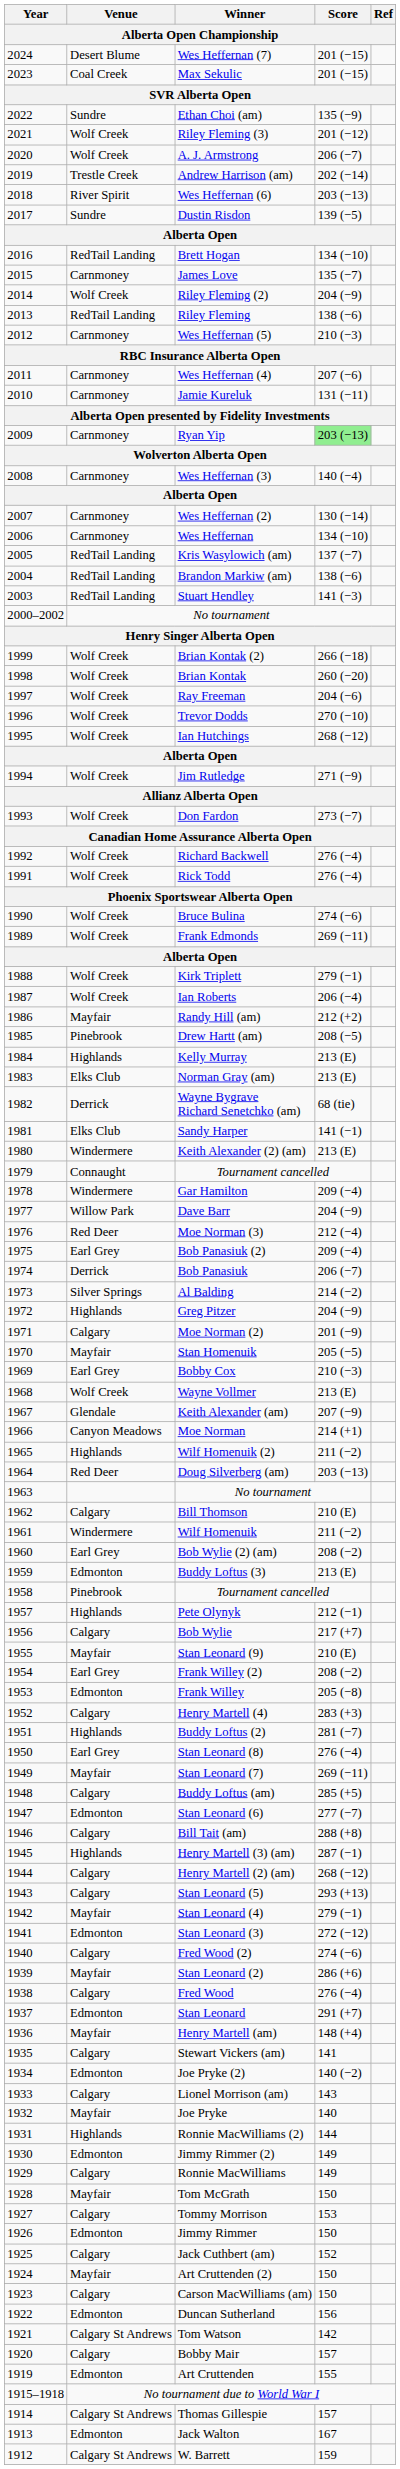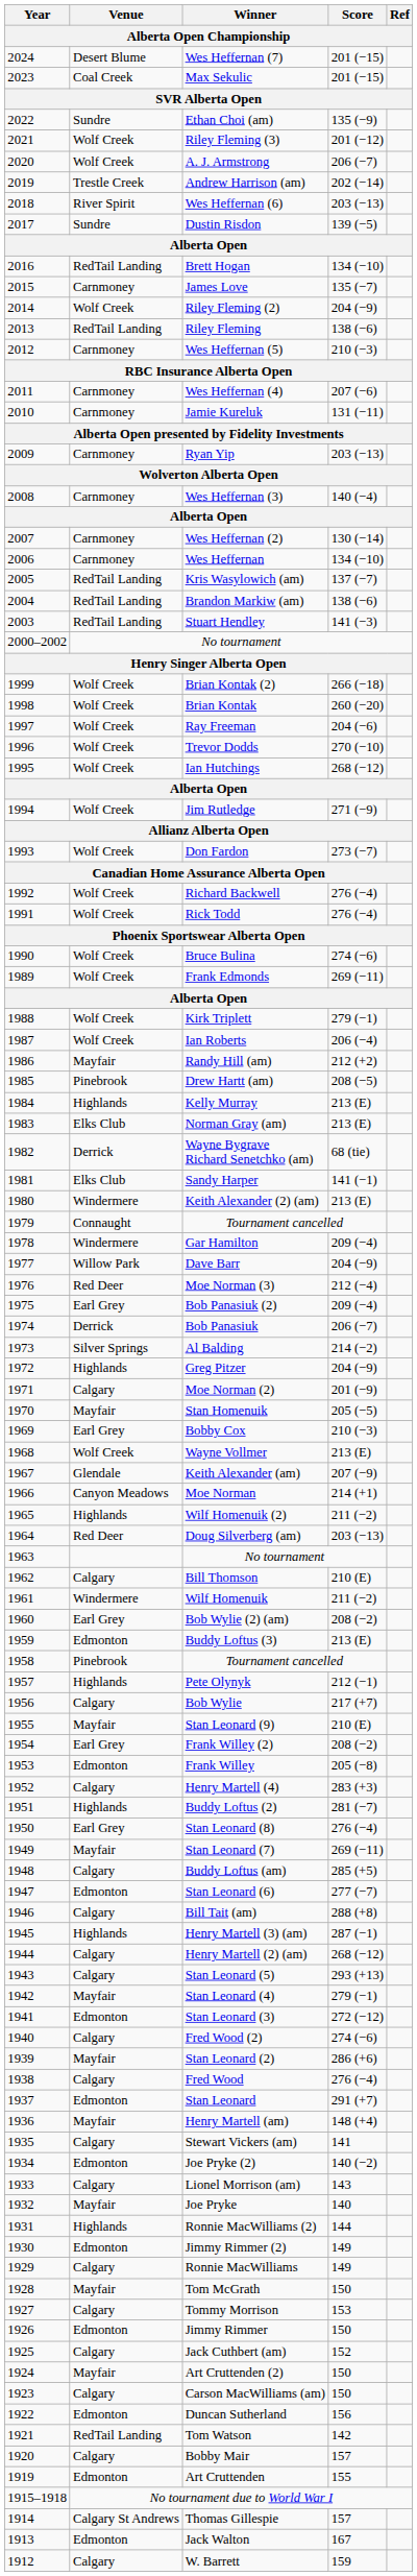Ryan Yip | Score: lightgreen background -> no background
Tom Watson | Venue: Calgary St Andrews -> RedTail Landing
W. Barrett | Venue: Calgary St Andrews -> Calgary
